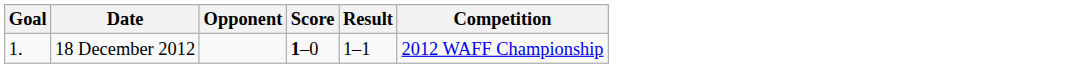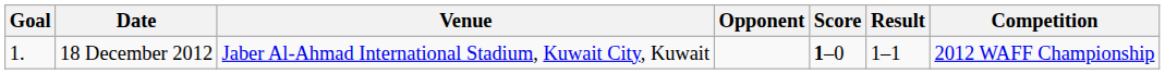+ column: Venue | Jaber Al-Ahmad International Stadium, Kuwait City, Kuwait
